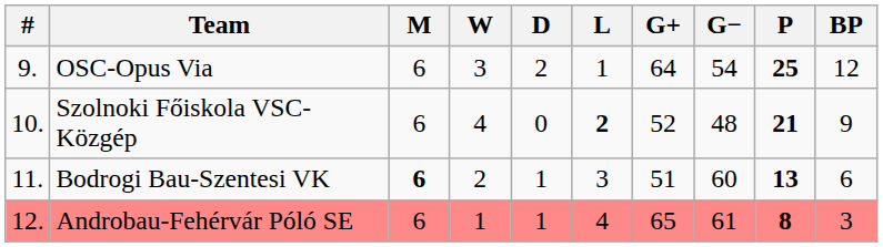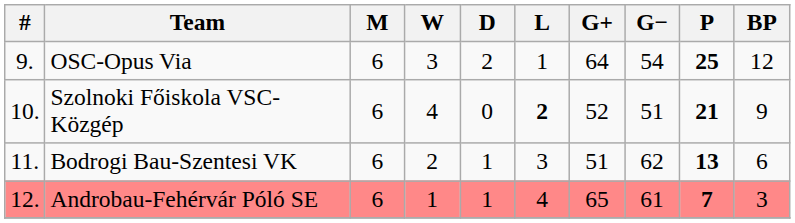Szolnoki Főiskola VSC-Közgép | G−: 48 -> 51
Bodrogi Bau-Szentesi VK | M: bold -> normal
Bodrogi Bau-Szentesi VK | G−: 60 -> 62
Androbau-Fehérvár Póló SE | P: 8 -> 7
